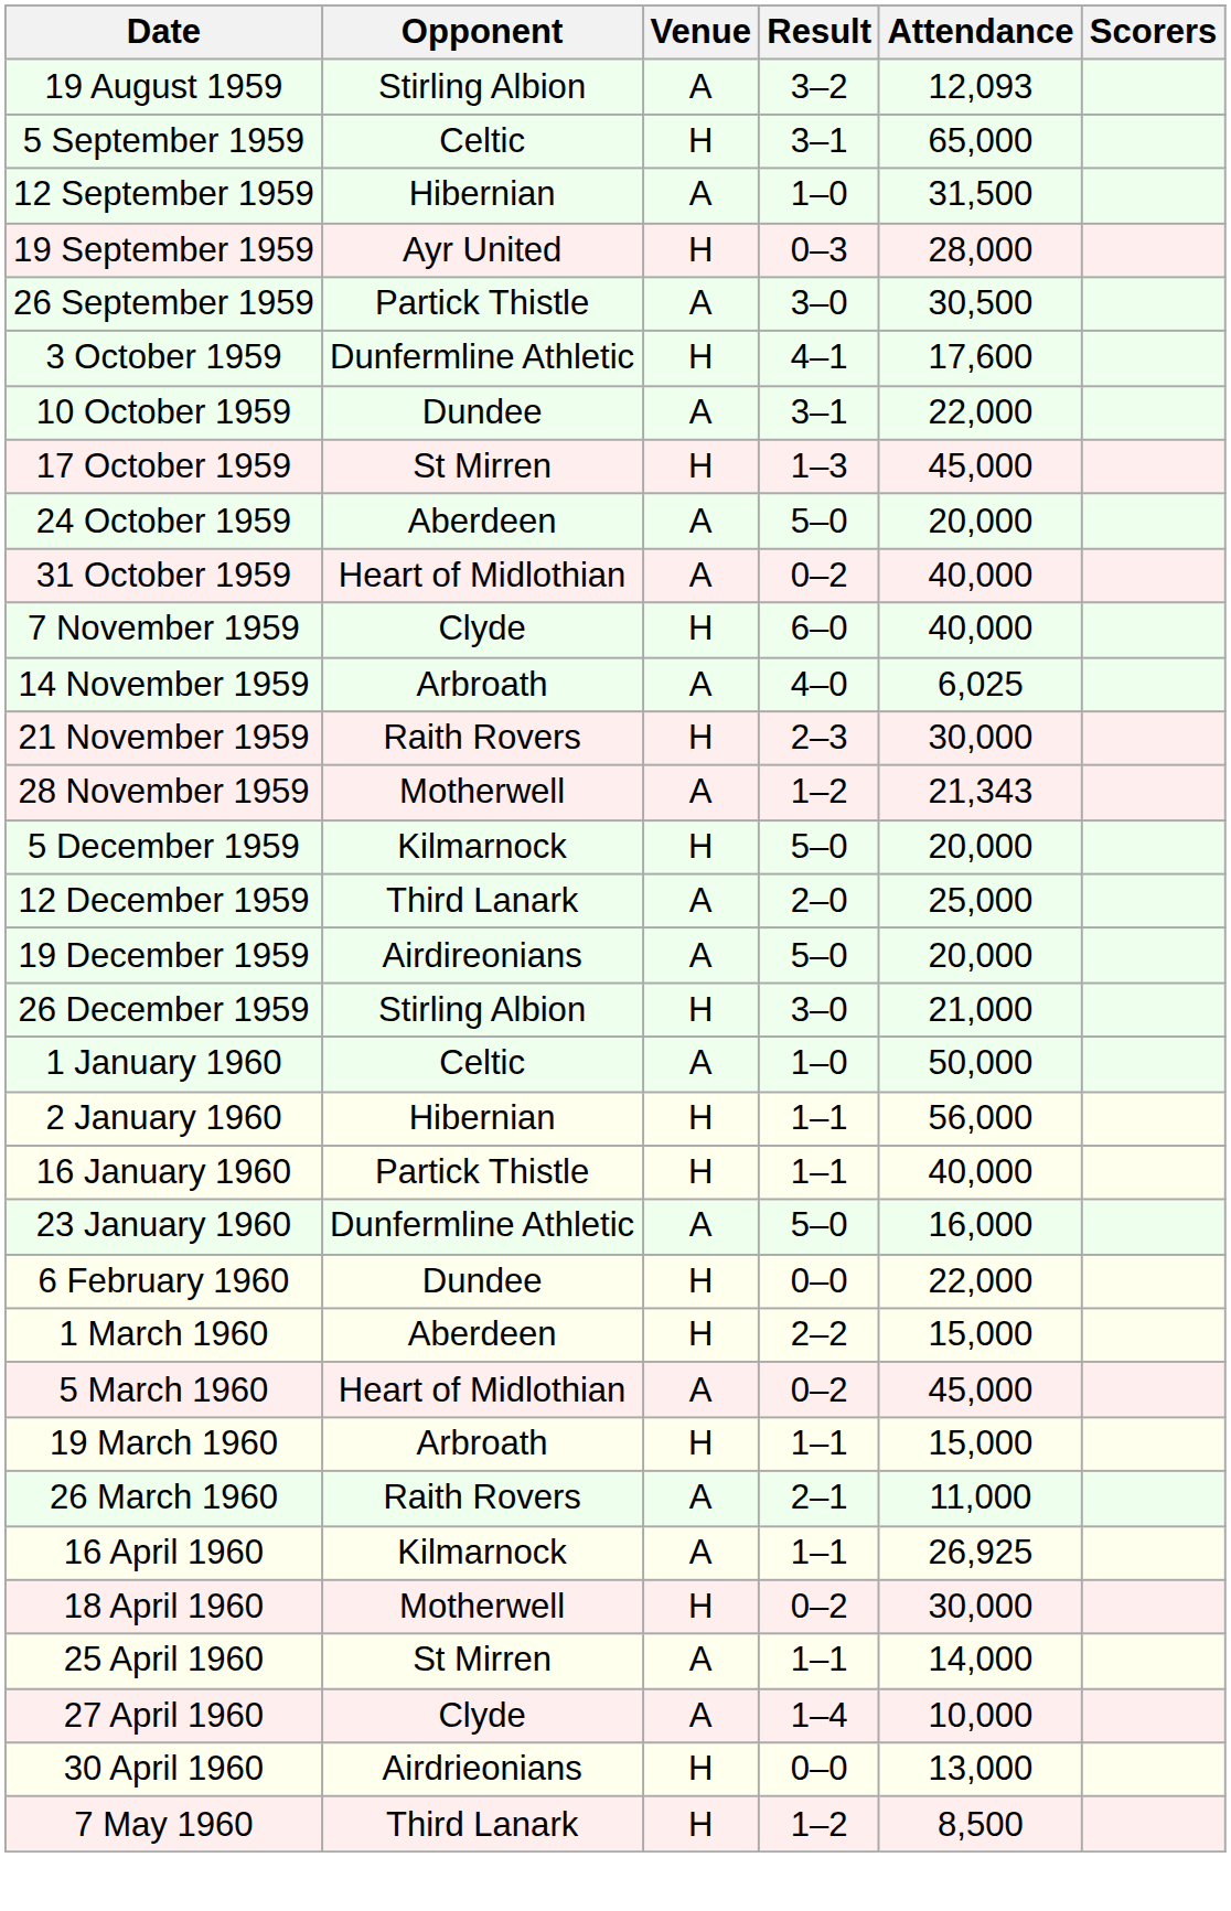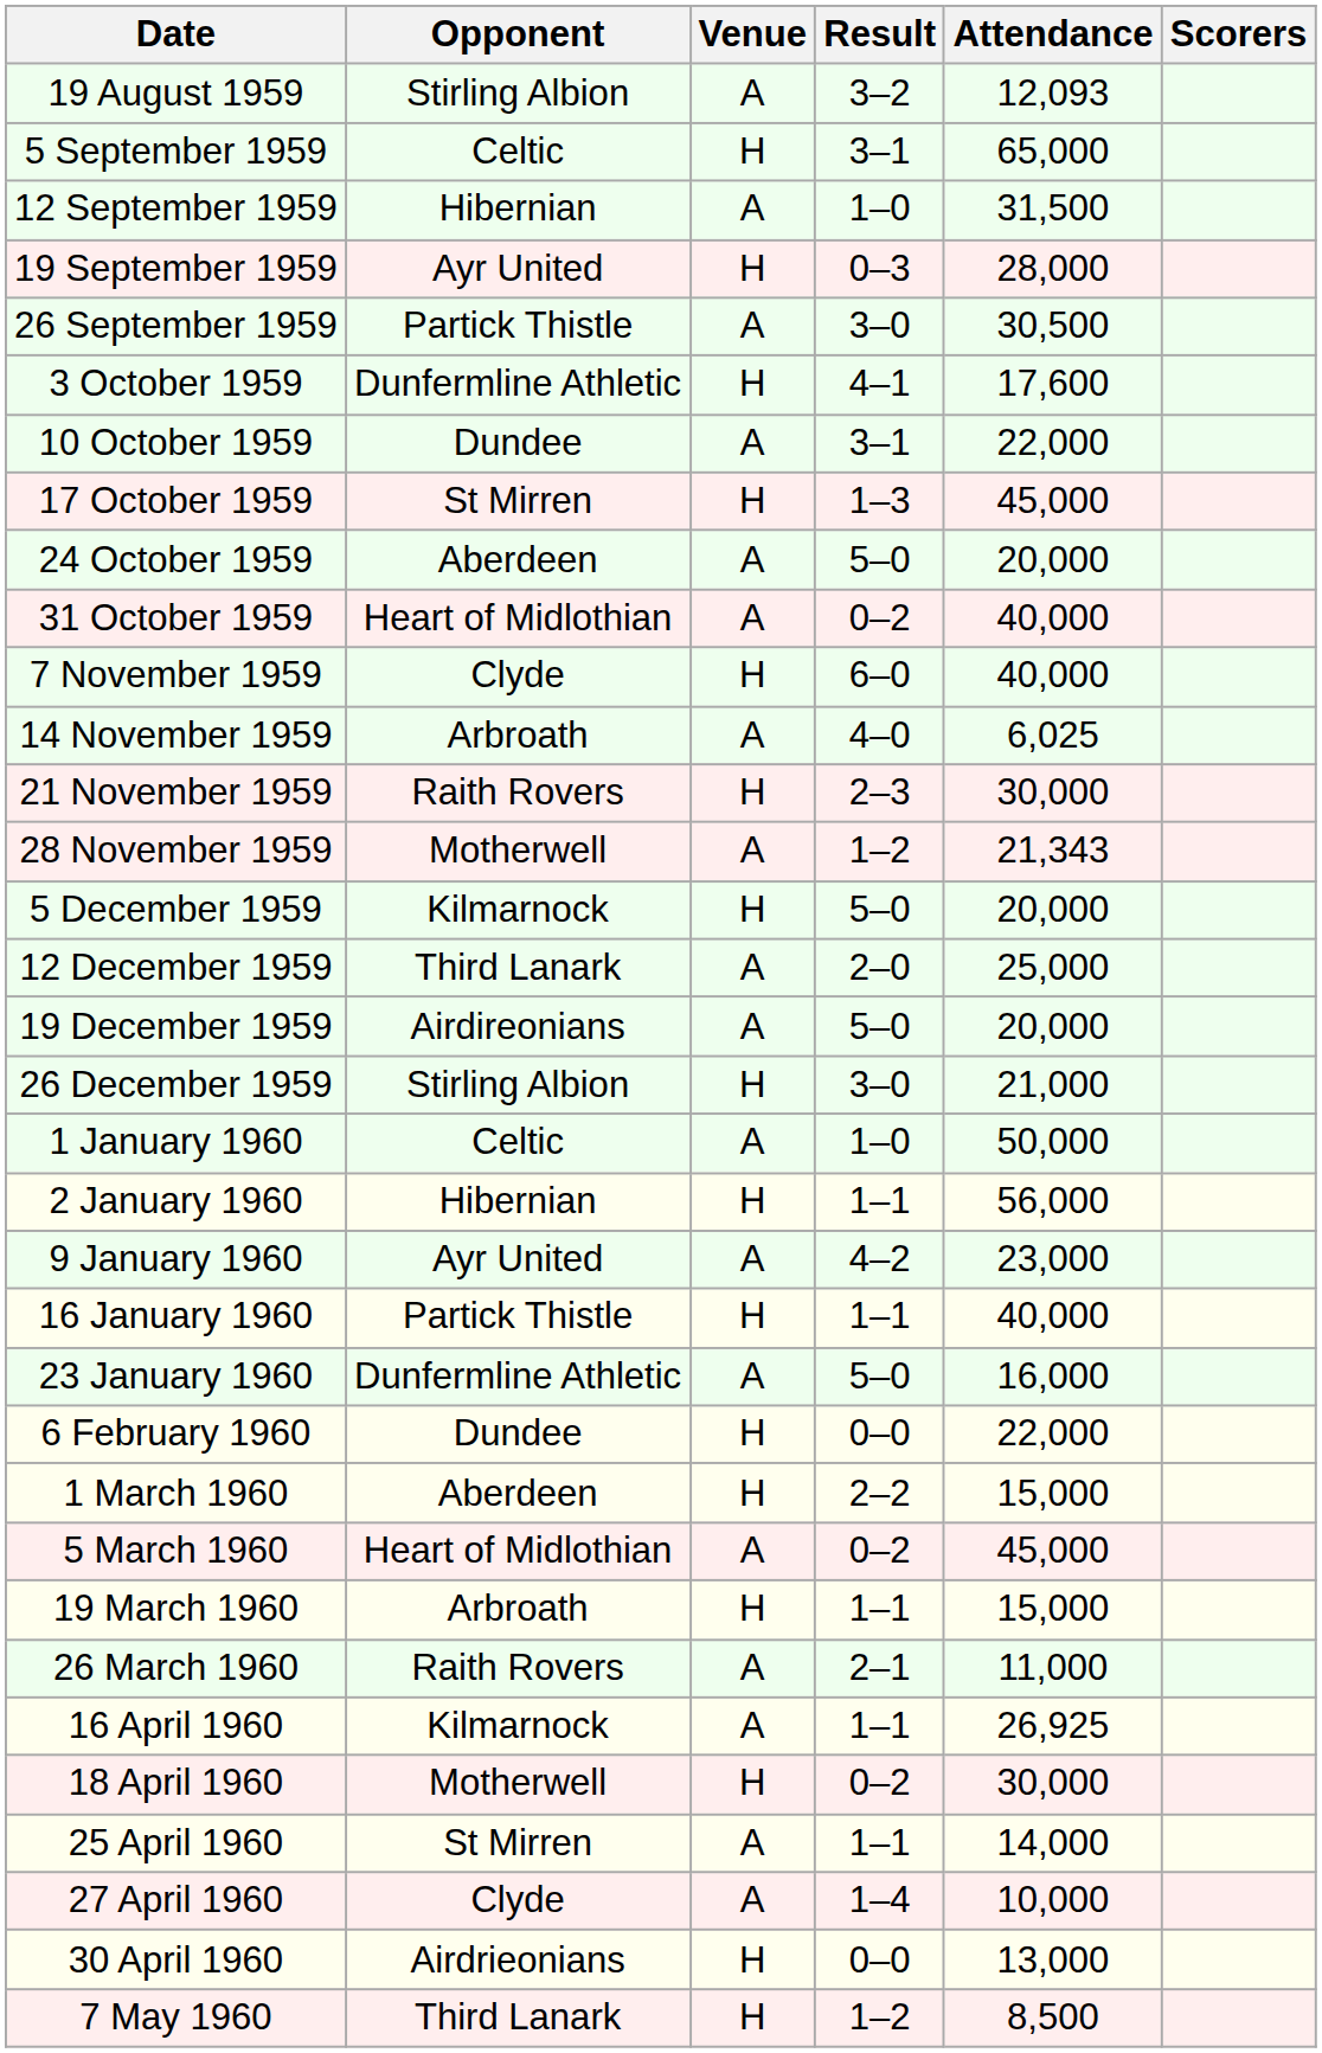+ row: 9 January 1960 | Ayr United | A | 4–2 | 23,000
